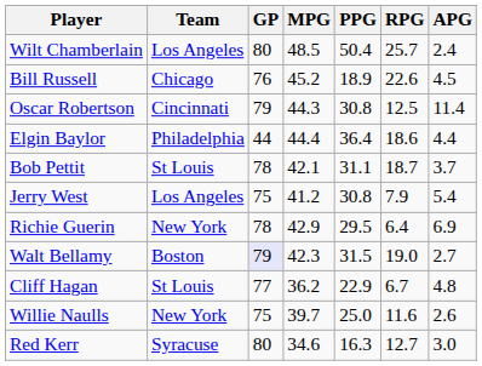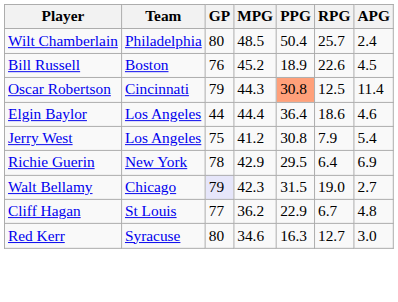Wilt Chamberlain | Team: Los Angeles -> Philadelphia
Bill Russell | Team: Chicago -> Boston
Oscar Robertson | PPG: no background -> lightsalmon background
Elgin Baylor | Team: Philadelphia -> Los Angeles
Elgin Baylor | APG: 4.4 -> 4.6
- row: Bob Pettit | St Louis | 78 | 42.1 | 31.1 | 18.7 | 3.7
Walt Bellamy | Team: Boston -> Chicago
- row: Willie Naulls | New York | 75 | 39.7 | 25.0 | 11.6 | 2.6
